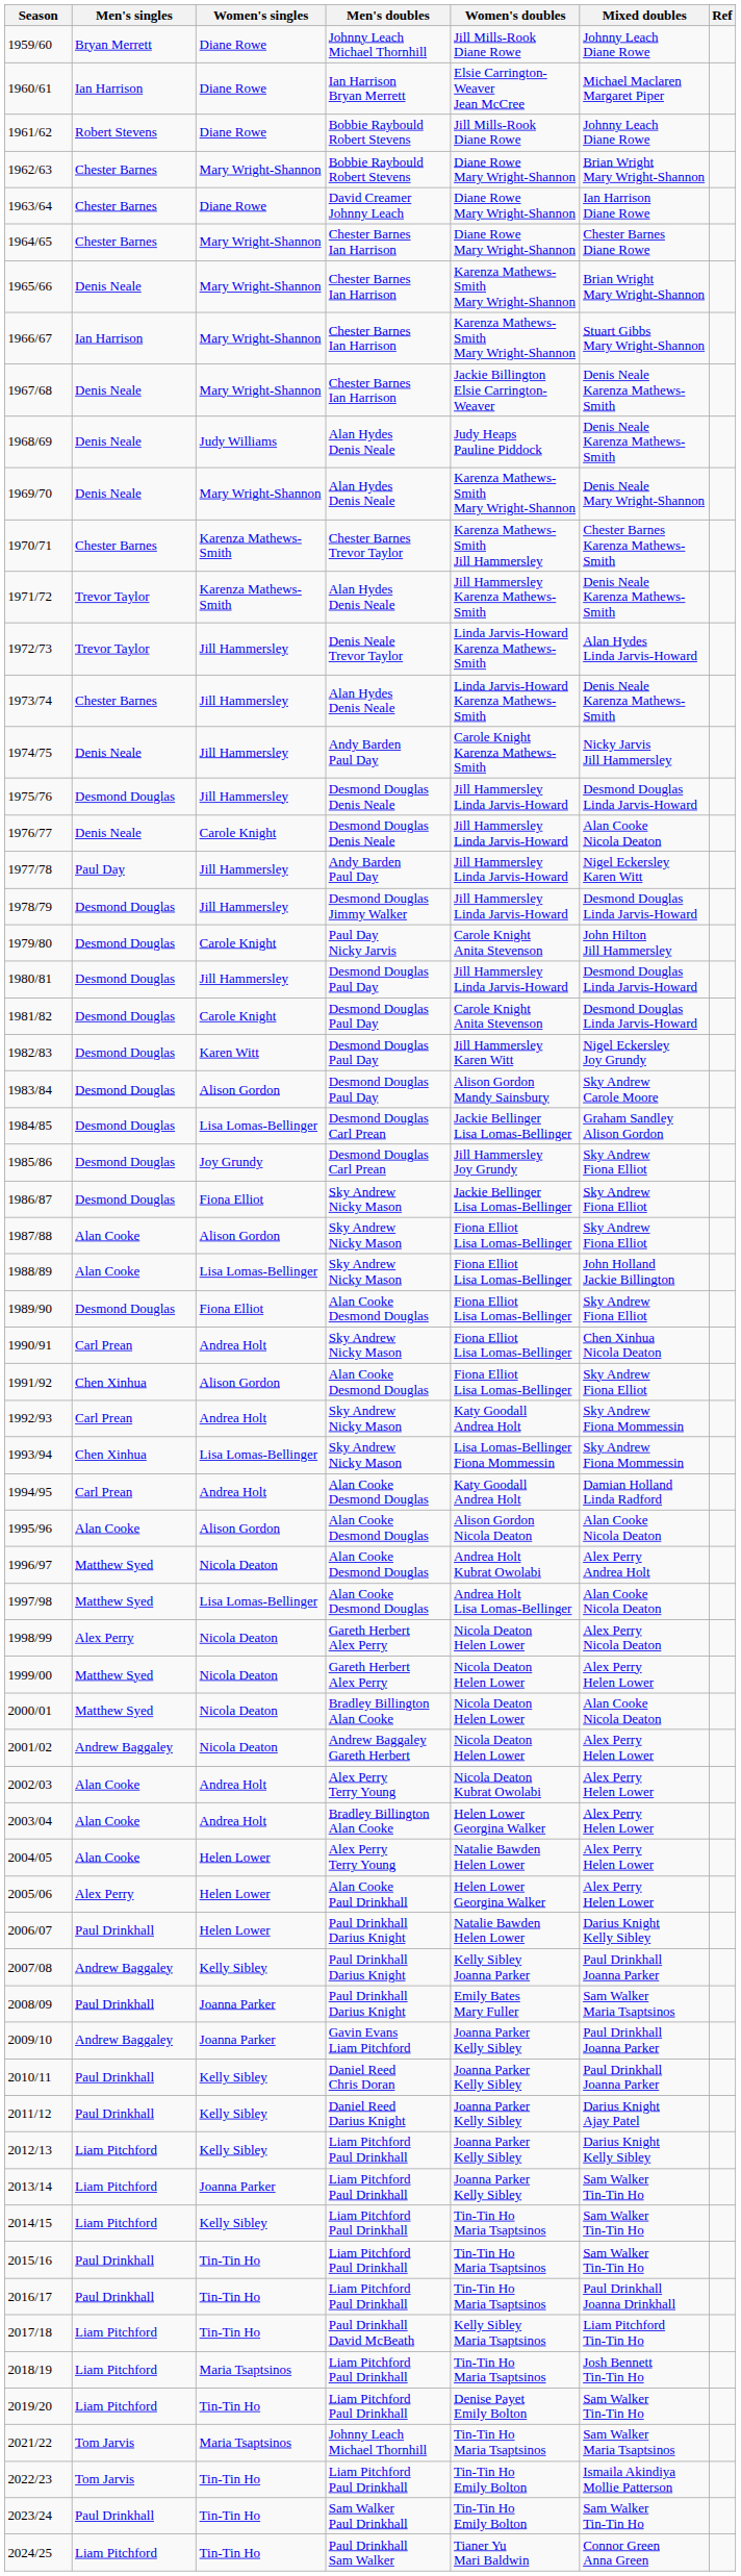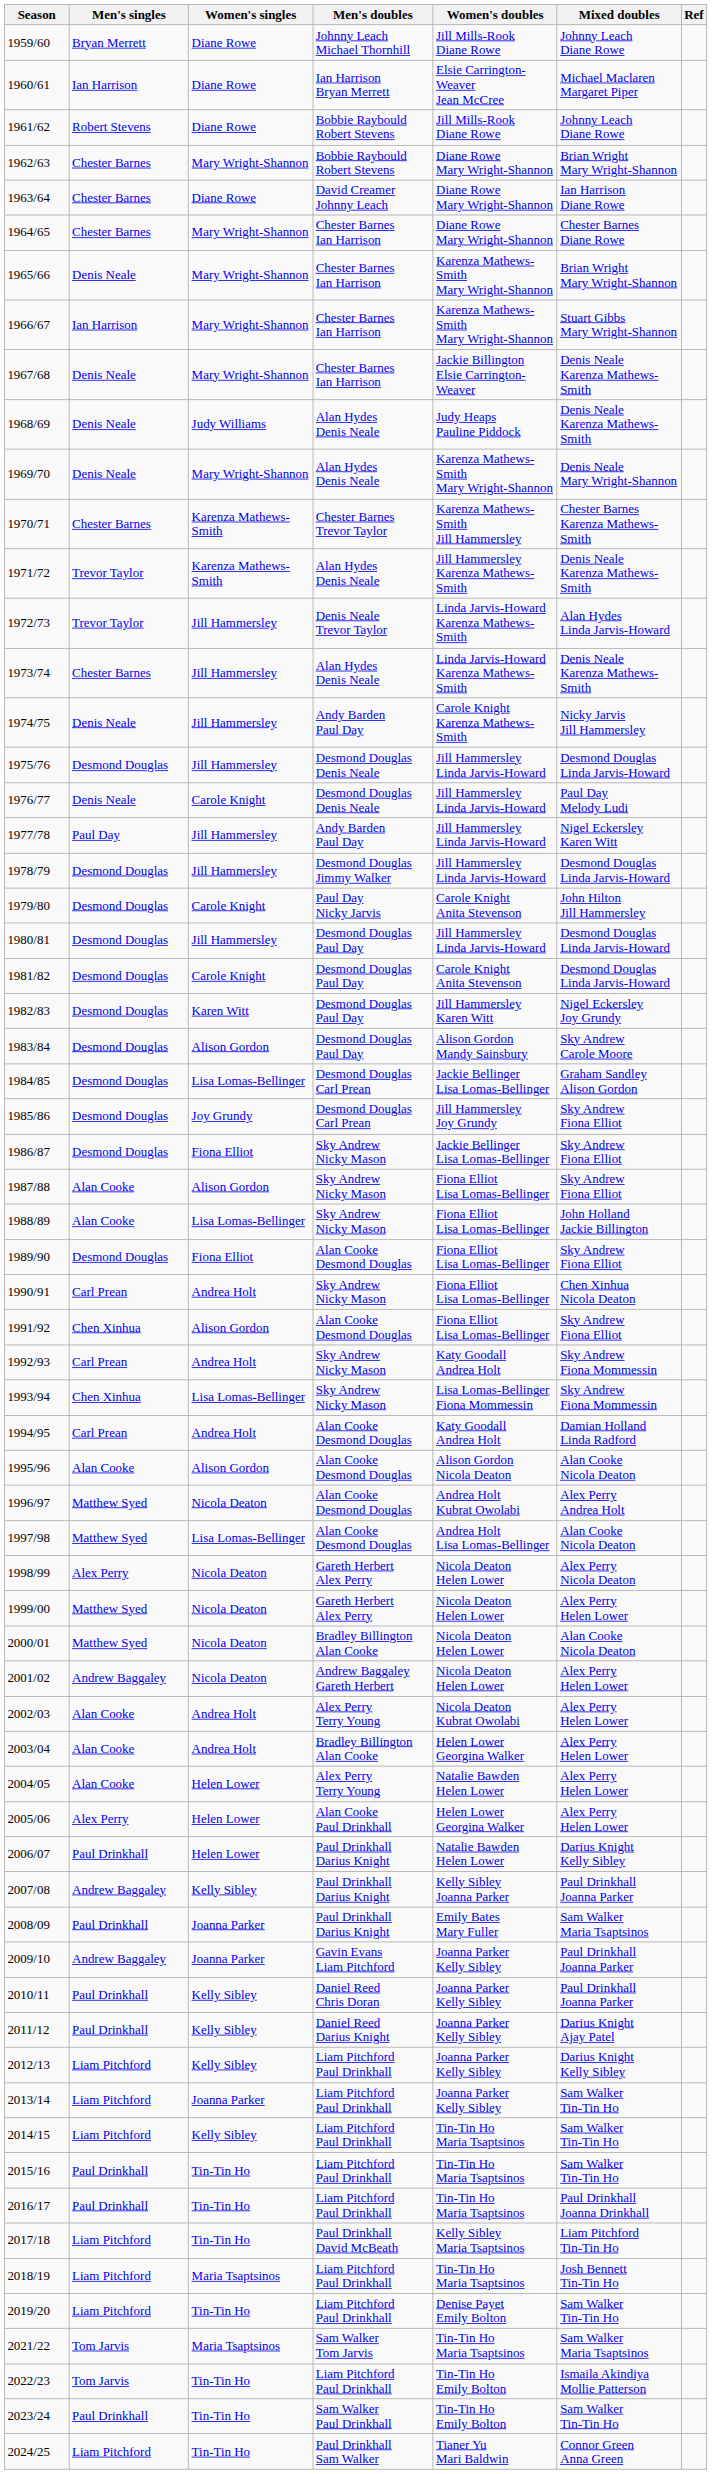1976/77 | Mixed doubles: Alan Cooke Nicola Deaton -> Paul Day Melody Ludi
2021/22 | Men's doubles: Johnny Leach Michael Thornhill -> Sam Walker Tom Jarvis
